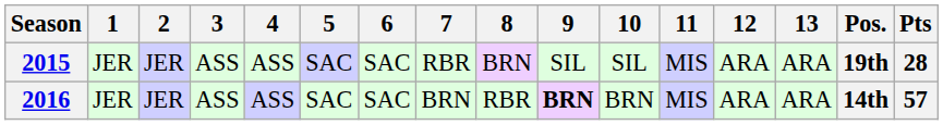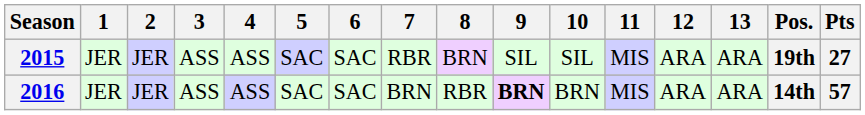2015 | Pts: 28 -> 27
